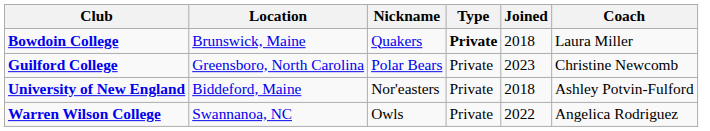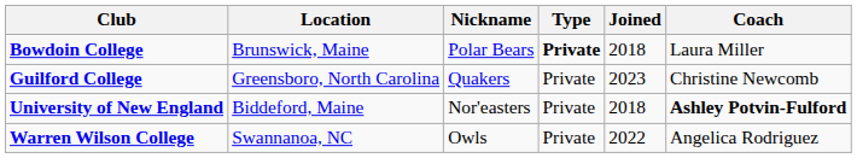Bowdoin College | Nickname: Quakers -> Polar Bears
Guilford College | Nickname: Polar Bears -> Quakers
University of New England | Coach: normal -> bold
